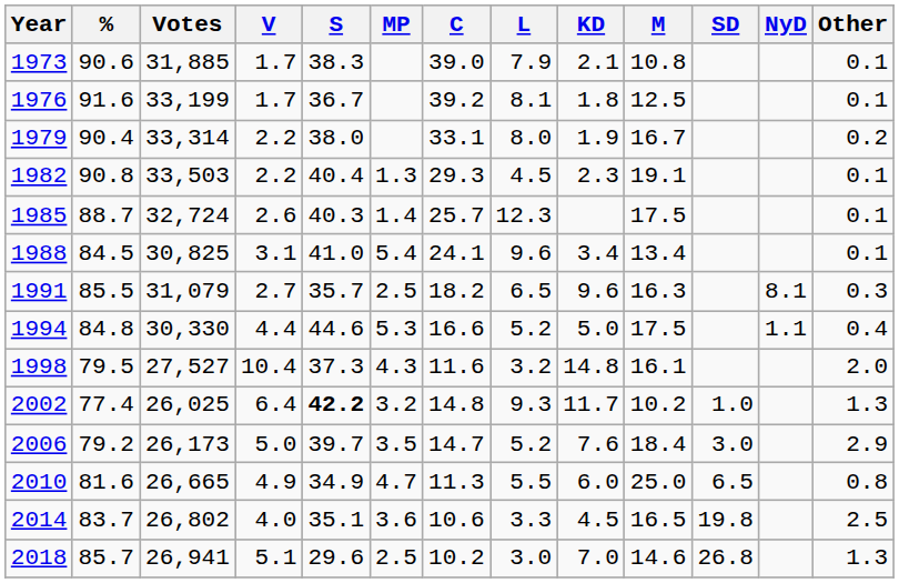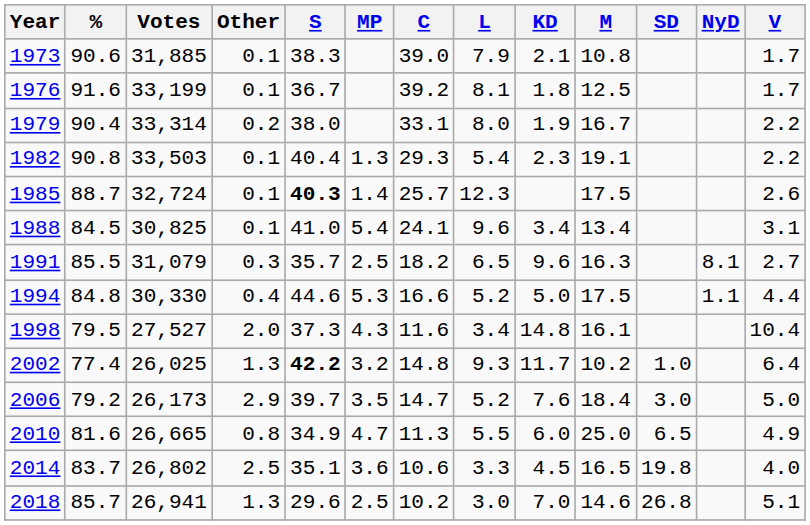columns swapped: V <-> Other
1982 | L: 4.5 -> 5.4
1985 | S: normal -> bold
1998 | L: 3.2 -> 3.4
